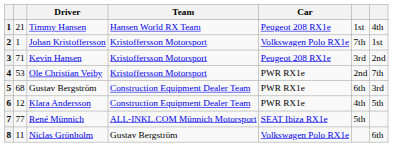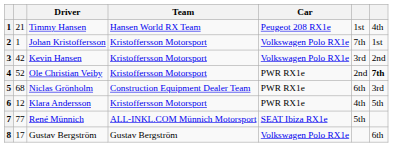3 | column 2: 71 -> 42
3 | Car: Peugeot 208 RX1e -> Volkswagen Polo RX1e
4 | column 2: 53 -> 52
4 | column 7: normal -> bold
5 | Driver: Gustav Bergström -> Niclas Grönholm
6 | Team: Construction Equipment Dealer Team -> Kristoffersson Motorsport
8 | column 2: 11 -> 17
8 | Driver: Niclas Grönholm -> Gustav Bergström
